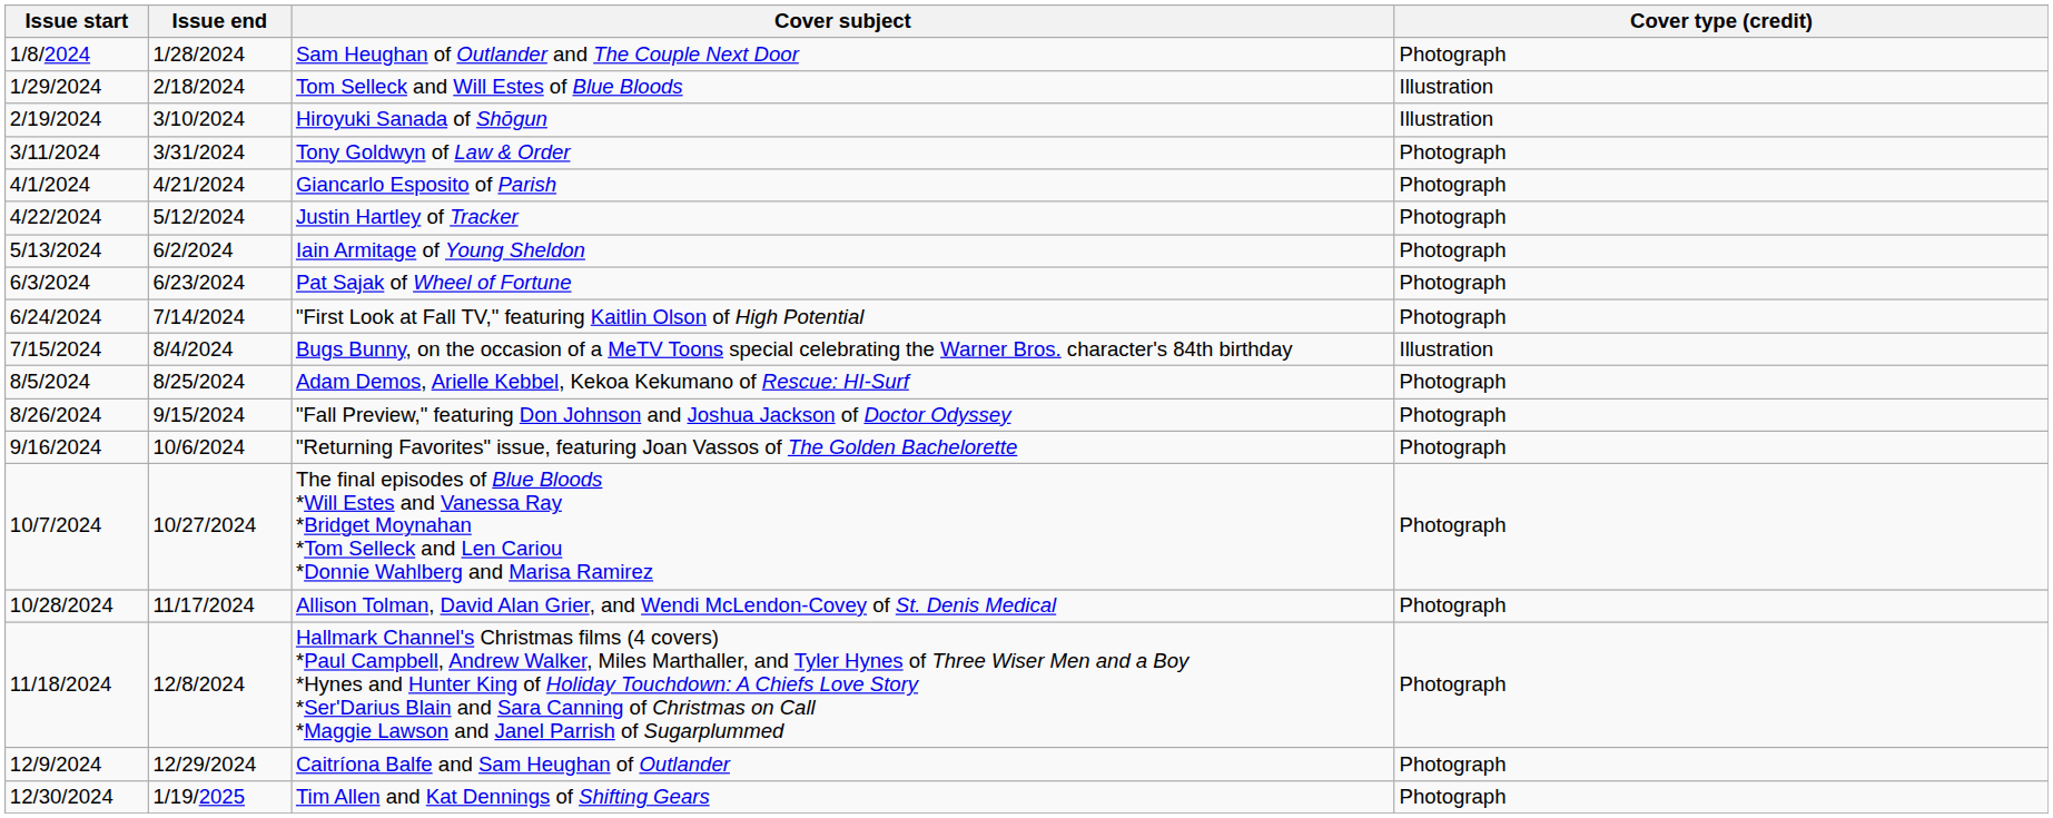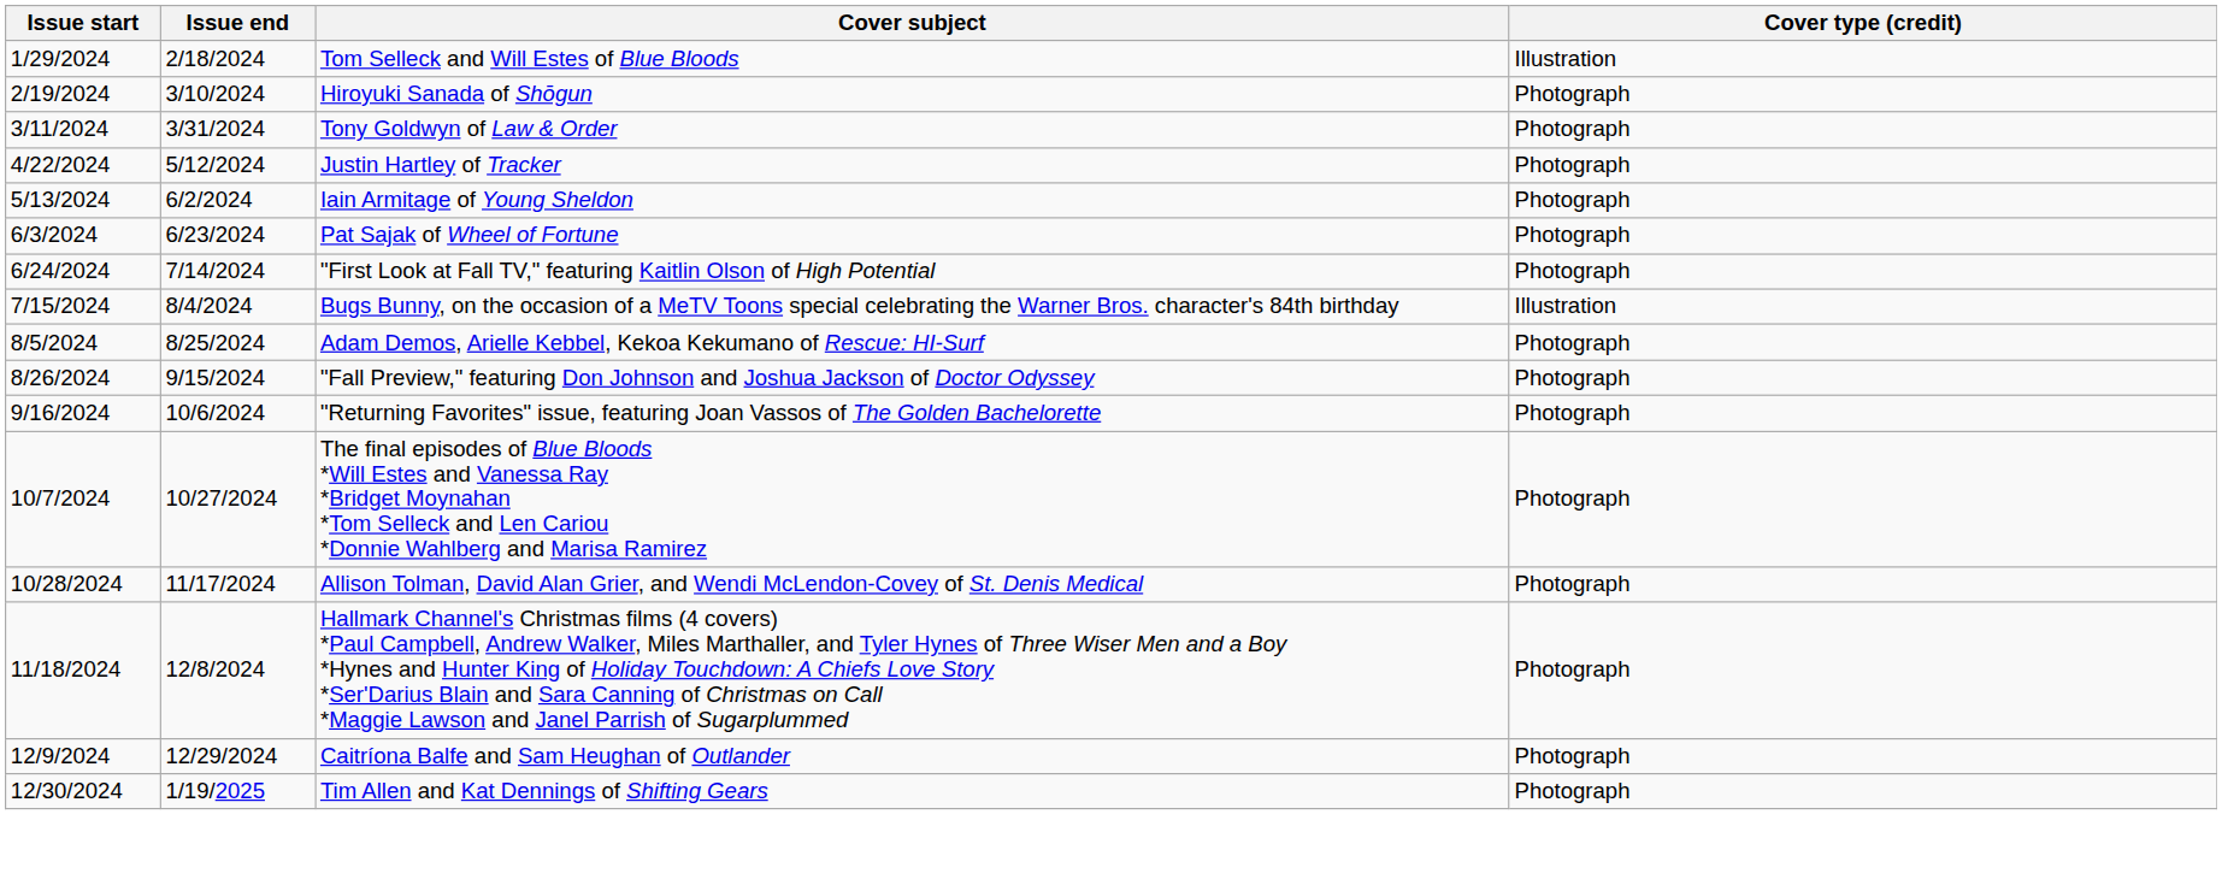- row: 1/8/2024 | 1/28/2024 | Sam Heughan of Outlander and The Couple Next Door | Photograph
Hiroyuki Sanada of Shōgun | Cover type (credit): Illustration -> Photograph
- row: 4/1/2024 | 4/21/2024 | Giancarlo Esposito of Parish | Photograph
